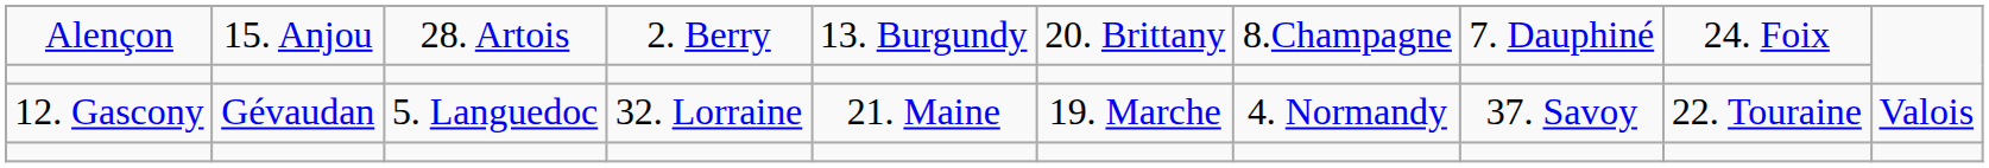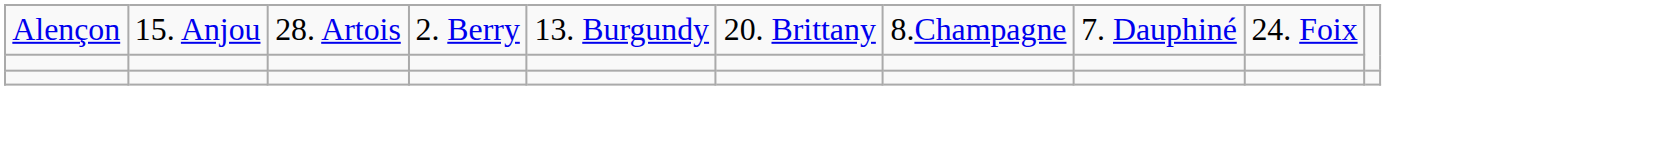- row: 12. Gascony | Gévaudan | 5. Languedoc | 32. Lorraine | 21. Maine | 19. Marche | 4. Normandy | 37. Savoy | 22. Touraine | Valois
